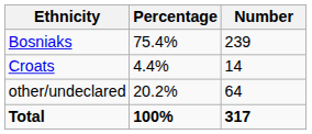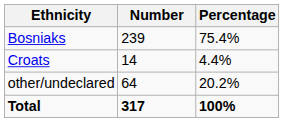columns swapped: Number <-> Percentage
